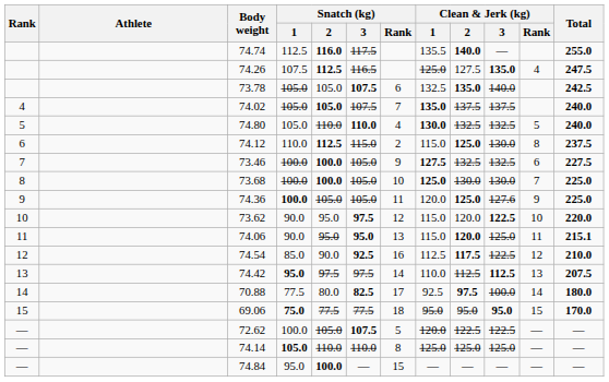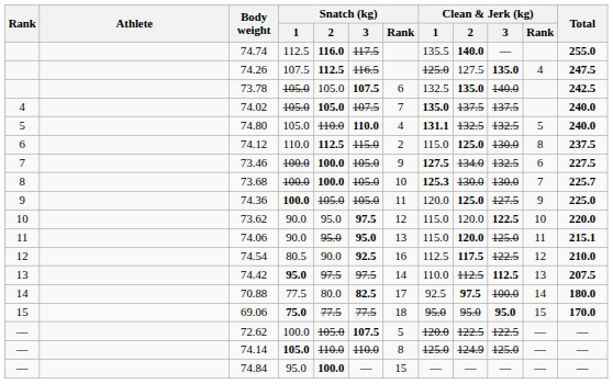74.80 | Clean & Jerk (kg) / 1: 130.0 -> 131.1
73.46 | Clean & Jerk (kg) / 2: 132.5 -> 134.0
73.68 | Clean & Jerk (kg) / 1: 125.0 -> 125.3
73.68 | Total: 225.0 -> 225.7
74.36 | Clean & Jerk (kg) / 3: 127.6 -> 127.5
74.54 | Snatch (kg) / 1: 85.0 -> 80.5
74.14 | Clean & Jerk (kg) / 2: 125.0 -> 124.9
